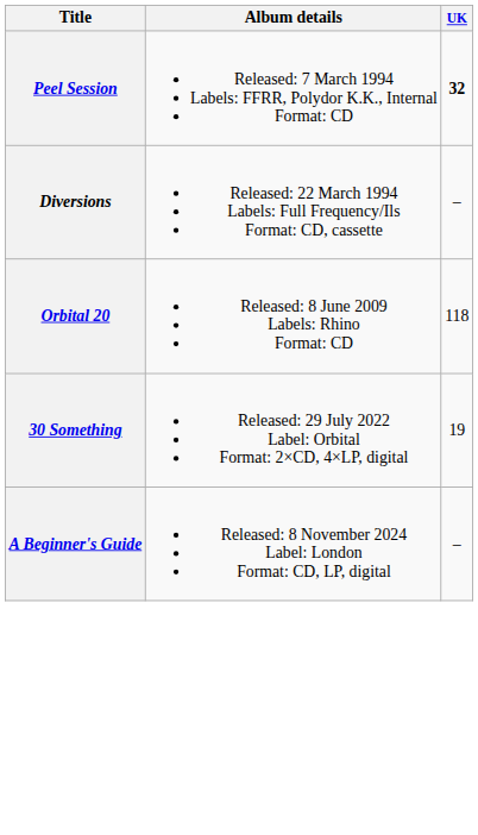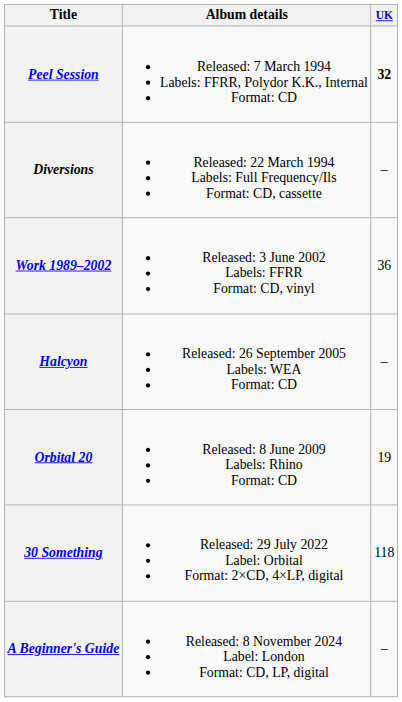+ row: Work 1989–2002 | Released: 3 June 2002 Labels: FFRR Format: CD, vinyl | 36
+ row: Halcyon | Released: 26 September 2005 Labels: WEA Format: CD | –
Orbital 20 | UK: 118 -> 19
30 Something | UK: 19 -> 118
